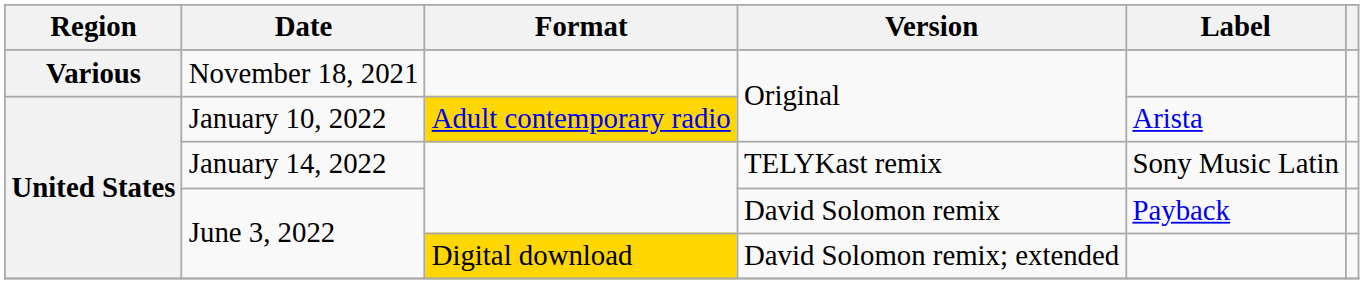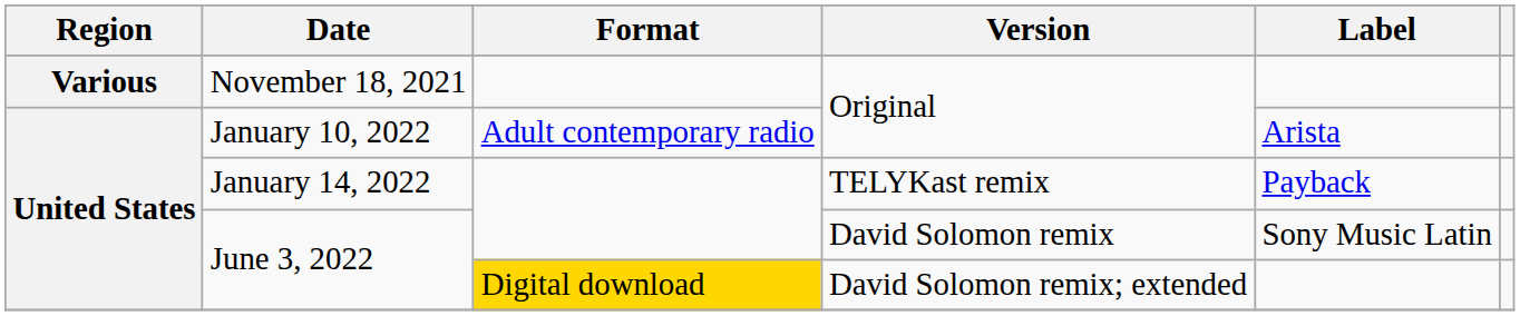January 10, 2022 | Format: gold background -> no background
January 14, 2022 | Label: Sony Music Latin -> Payback
June 3, 2022 / David Solomon remix | Label: Payback -> Sony Music Latin
